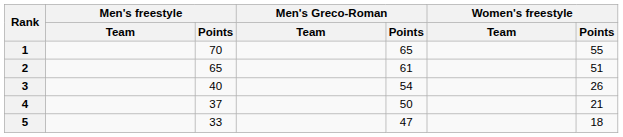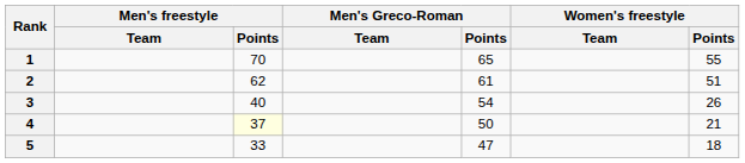2 | Men's freestyle / Points: 65 -> 62
4 | Men's freestyle / Points: no background -> lightyellow background
